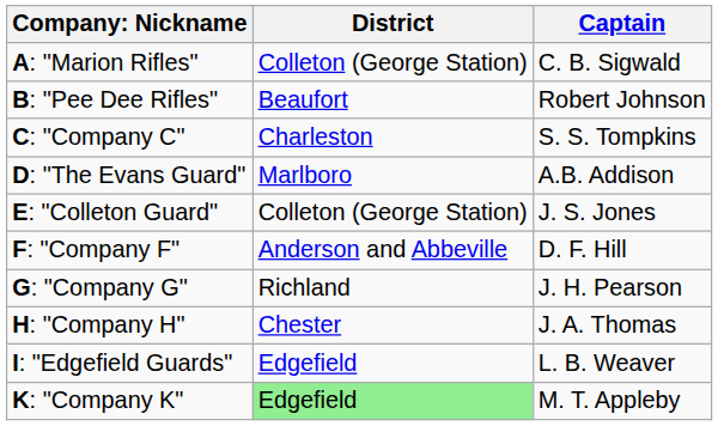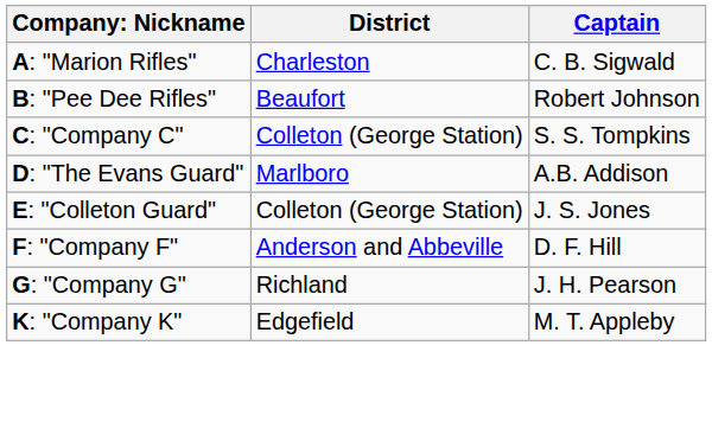A: "Marion Rifles" | District: Colleton (George Station) -> Charleston
C: "Company C" | District: Charleston -> Colleton (George Station)
- row: H: "Company H" | Chester | J. A. Thomas
- row: I: "Edgefield Guards" | Edgefield | L. B. Weaver
K: "Company K" | District: lightgreen background -> no background
